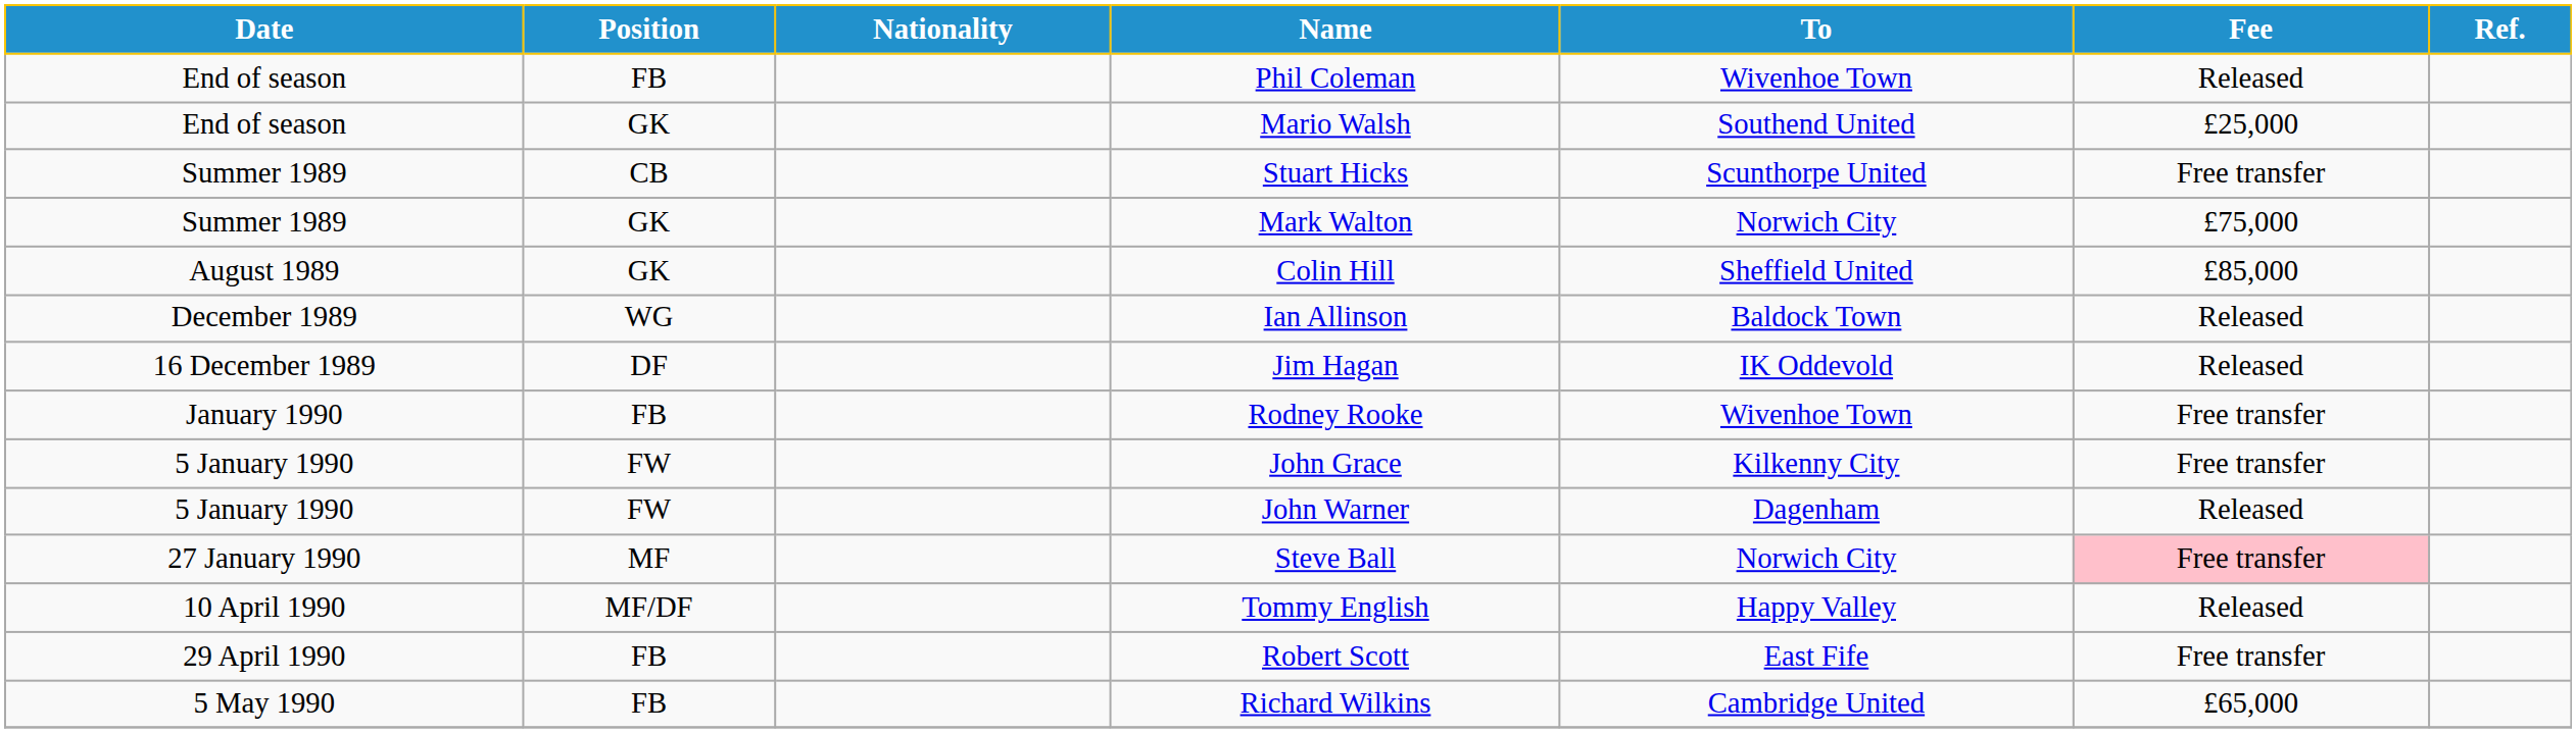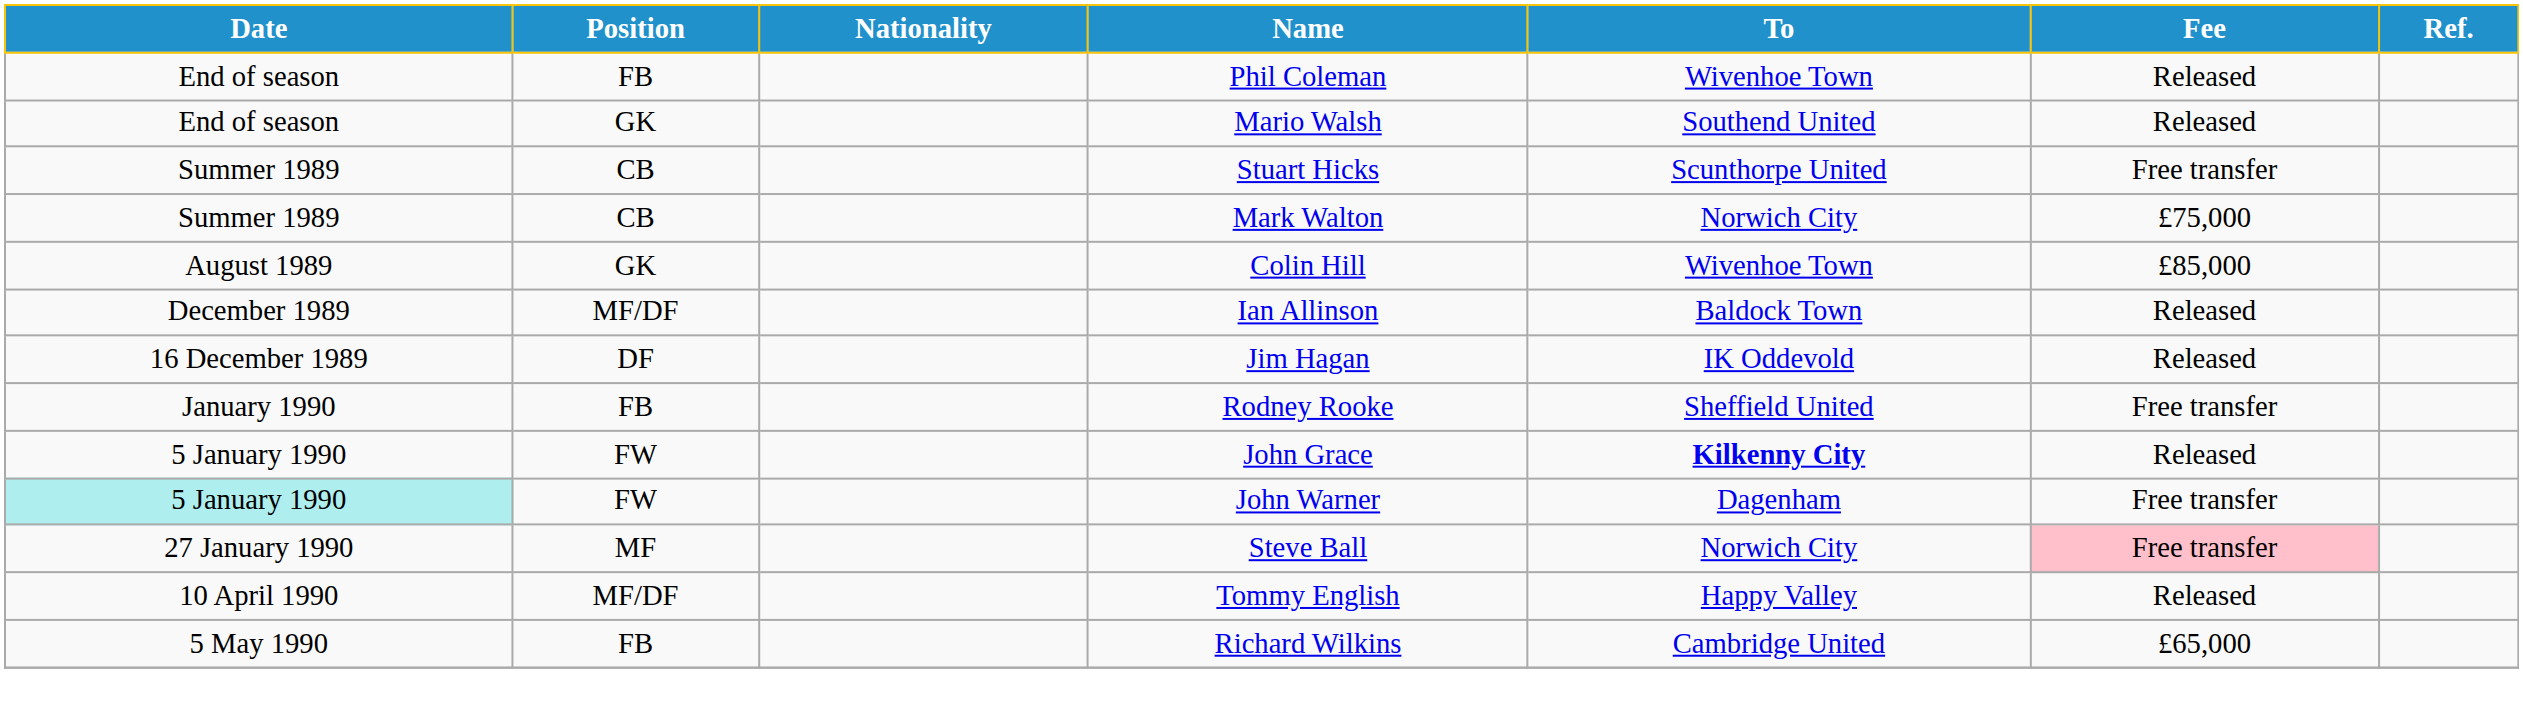Mario Walsh | Fee: £25,000 -> Released
Mark Walton | Position: GK -> CB
Colin Hill | To: Sheffield United -> Wivenhoe Town
Ian Allinson | Position: WG -> MF/DF
Rodney Rooke | To: Wivenhoe Town -> Sheffield United
John Grace | To: normal -> bold
John Grace | Fee: Free transfer -> Released
John Warner | Date: no background -> paleturquoise background
John Warner | Fee: Released -> Free transfer
- row: 29 April 1990 | FB | Robert Scott | East Fife | Free transfer
